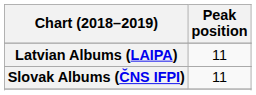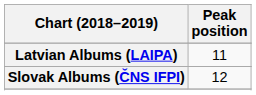Slovak Albums (ČNS IFPI) | Peak position: 11 -> 12
